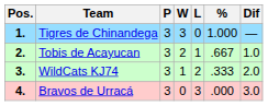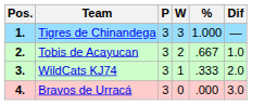- column: L | 0 | 1 | 2 | 3
